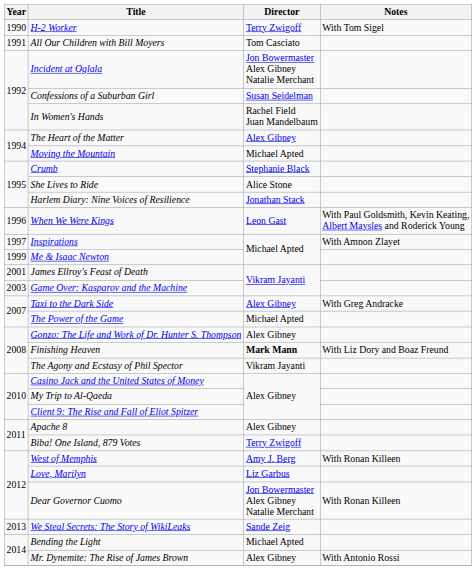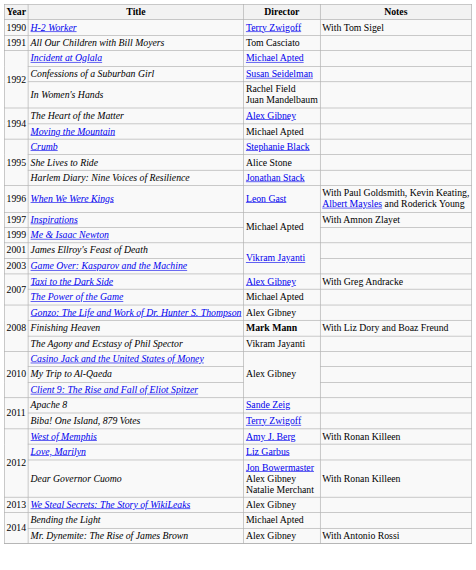Incident at Oglala | Director: Jon Bowermaster Alex Gibney Natalie Merchant -> Michael Apted
Apache 8 | Director: Alex Gibney -> Sande Zeig
We Steal Secrets: The Story of WikiLeaks | Director: Sande Zeig -> Alex Gibney
